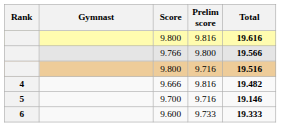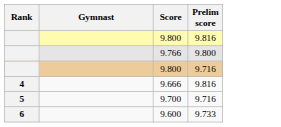- column: Total | 19.616 | 19.566 | 19.516 | 19.482 | 19.146 | 19.333
